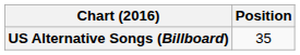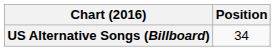US Alternative Songs (Billboard) | Position: 35 -> 34
